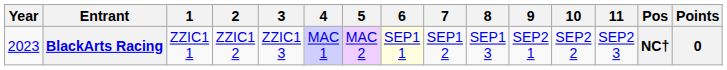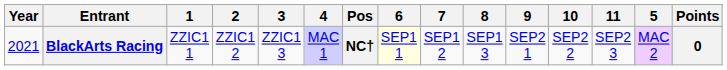columns swapped: 5 <-> Pos
BlackArts Racing | Year: 2023 -> 2021
